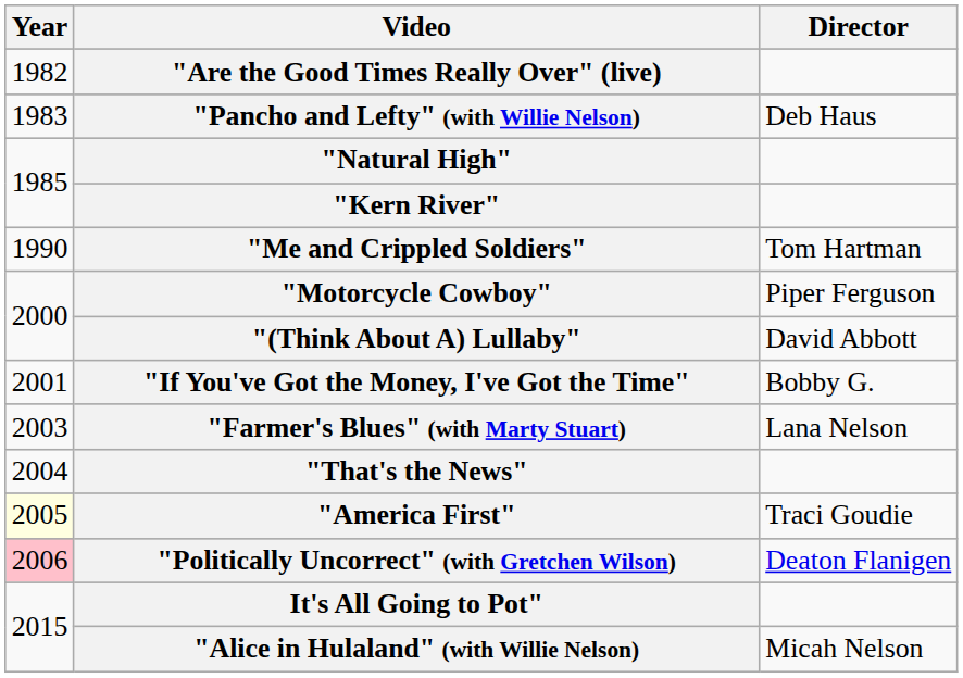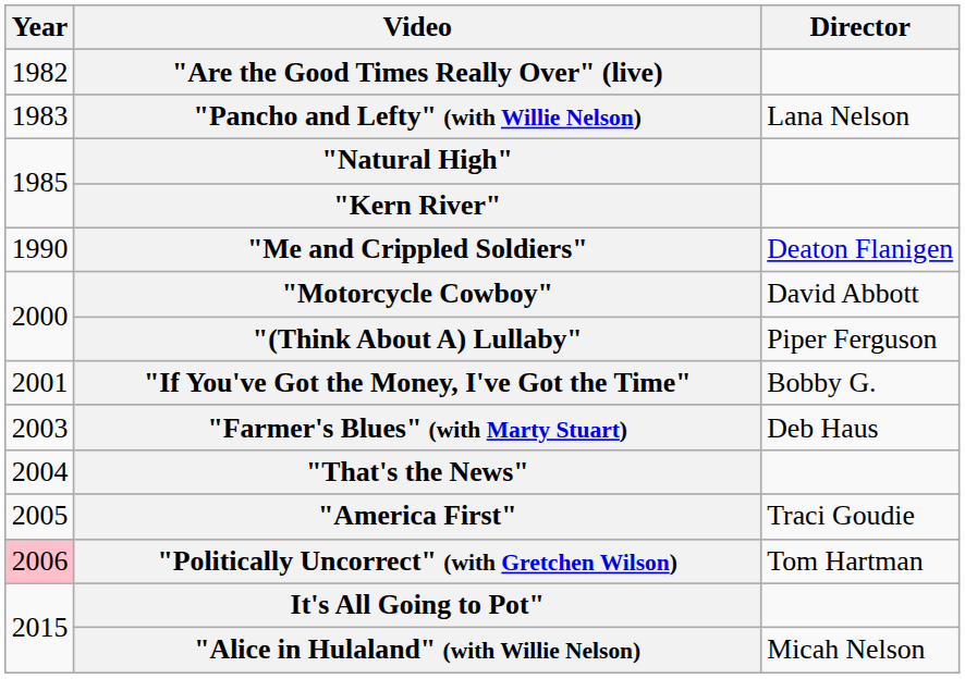"Pancho and Lefty" (with Willie Nelson) | Director: Deb Haus -> Lana Nelson
"Me and Crippled Soldiers" | Director: Tom Hartman -> Deaton Flanigen
"Motorcycle Cowboy" | Director: Piper Ferguson -> David Abbott
"(Think About A) Lullaby" | Director: David Abbott -> Piper Ferguson
"Farmer's Blues" (with Marty Stuart) | Director: Lana Nelson -> Deb Haus
"America First" | Year: lightyellow background -> no background
"Politically Uncorrect" (with Gretchen Wilson) | Director: Deaton Flanigen -> Tom Hartman
